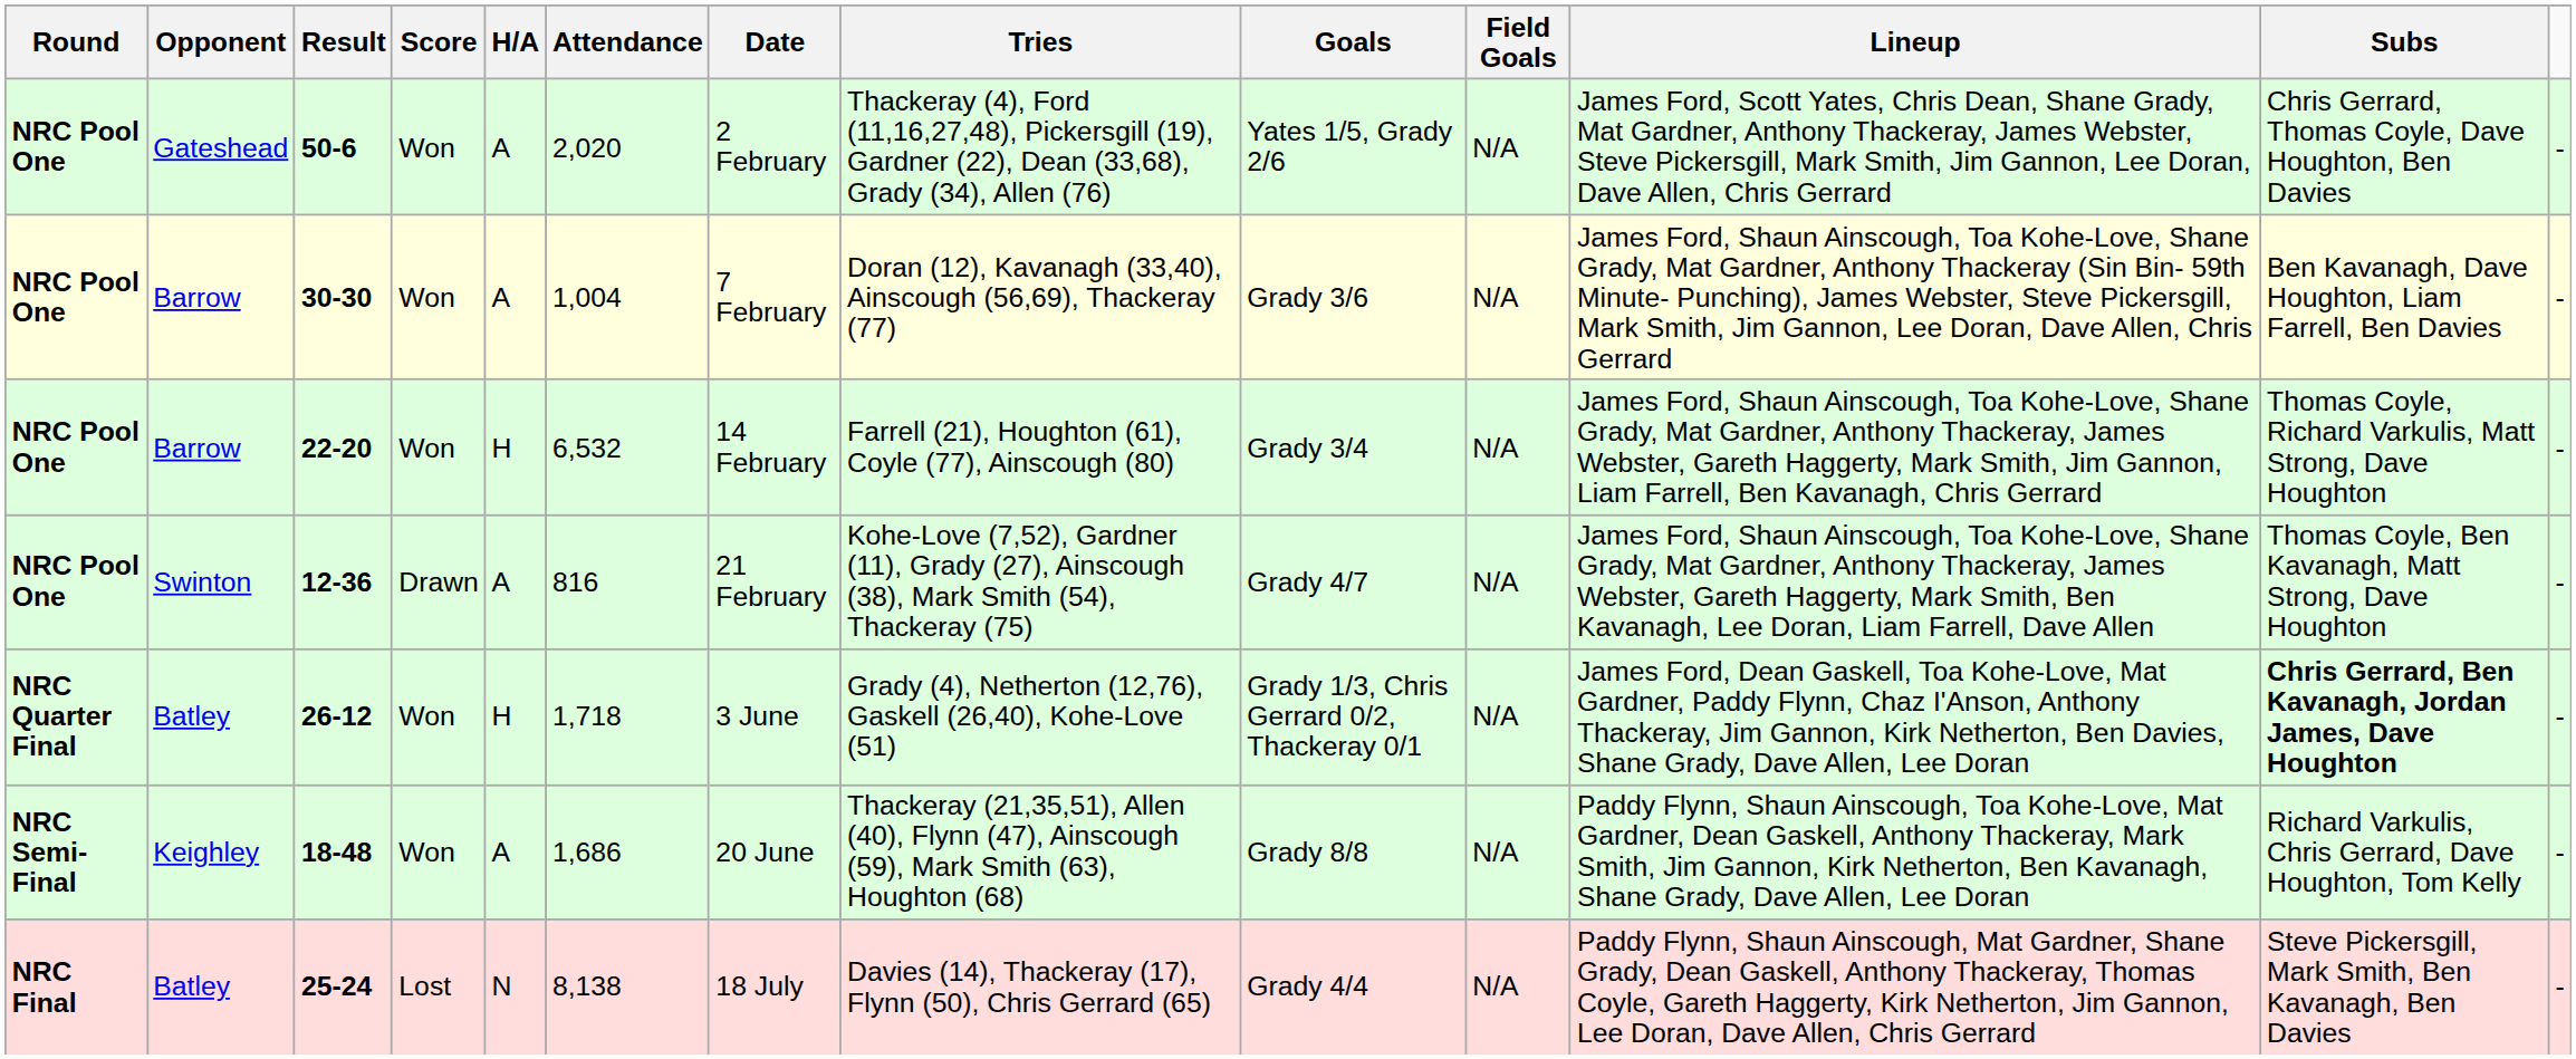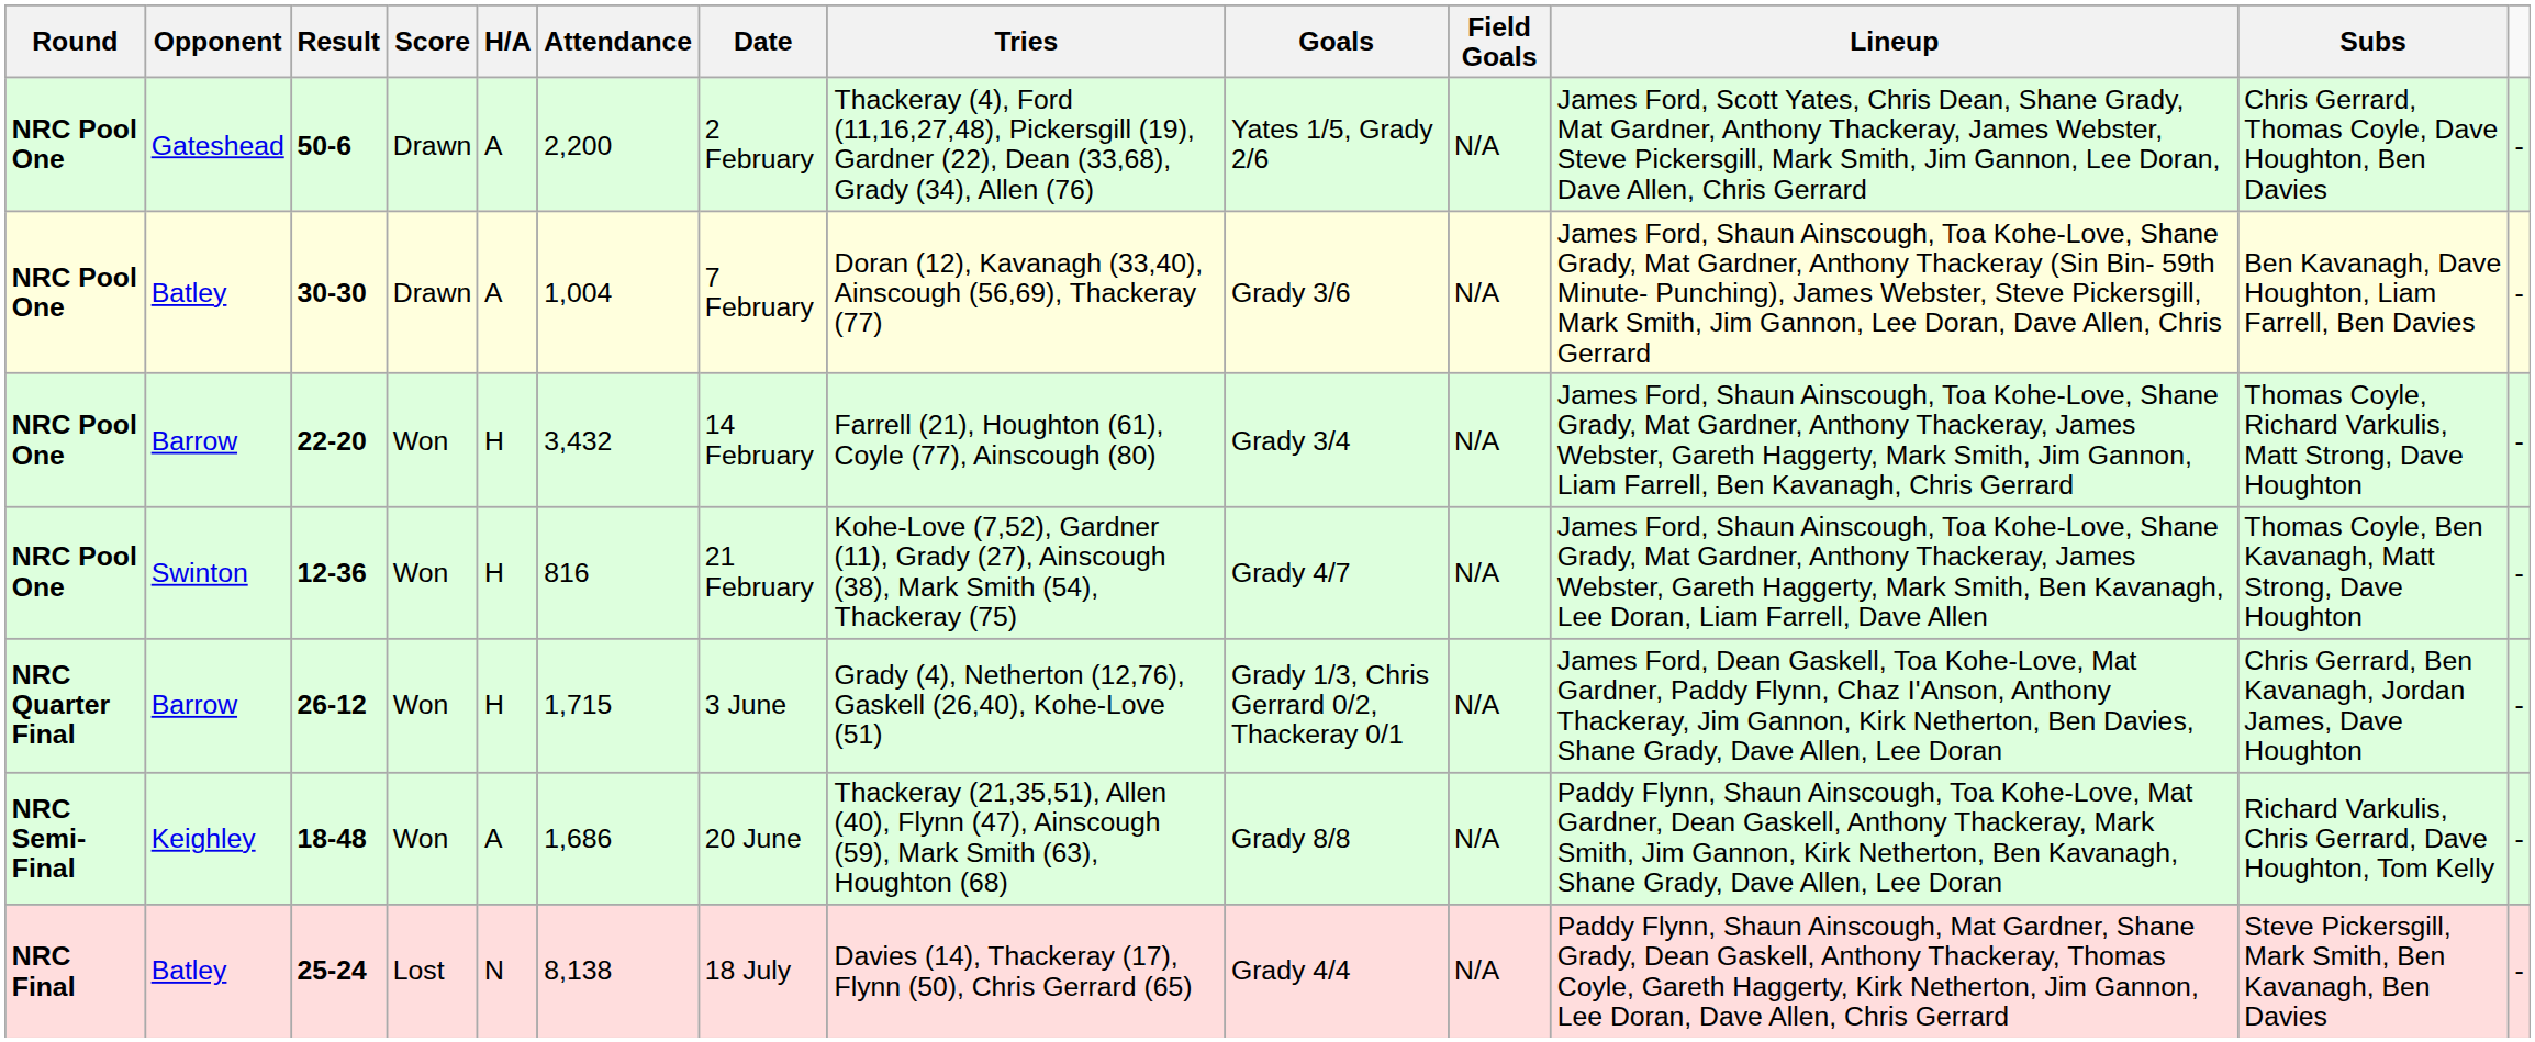50-6 | Score: Won -> Drawn
50-6 | Attendance: 2,020 -> 2,200
30-30 | Opponent: Barrow -> Batley
30-30 | Score: Won -> Drawn
22-20 | Attendance: 6,532 -> 3,432
12-36 | Score: Drawn -> Won
12-36 | H/A: A -> H
26-12 | Opponent: Batley -> Barrow
26-12 | Attendance: 1,718 -> 1,715
26-12 | Subs: bold -> normal
